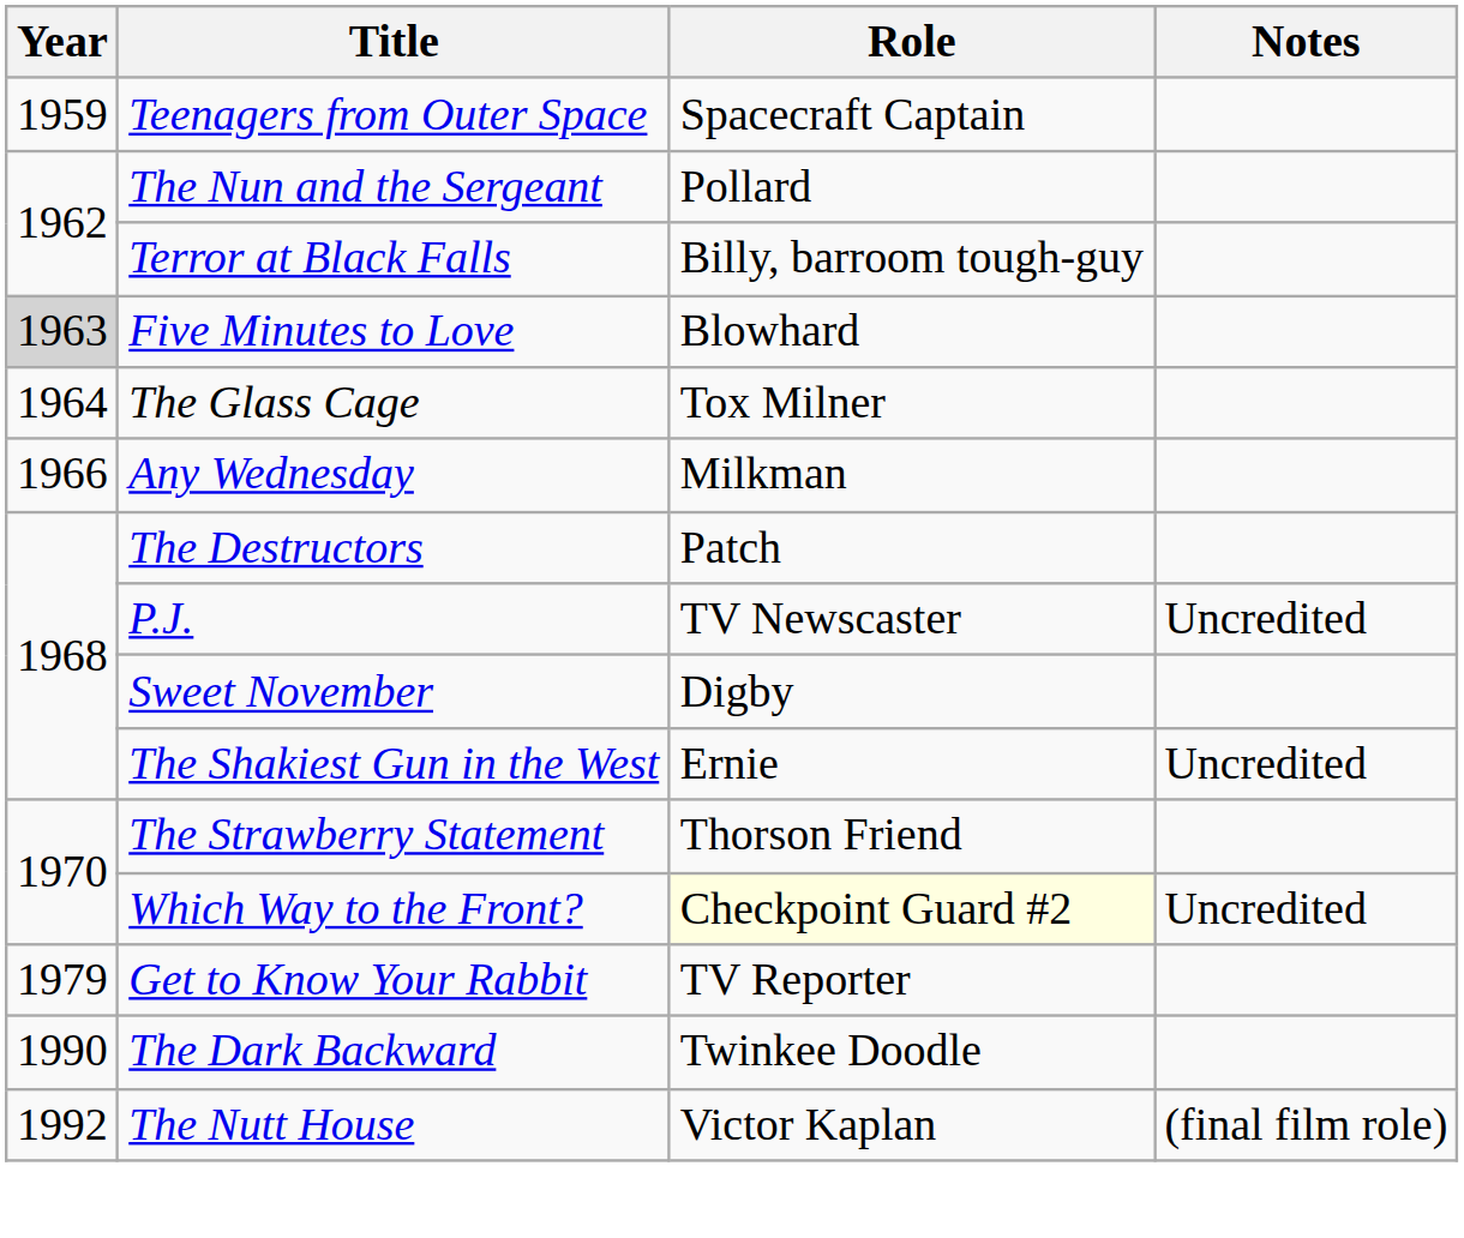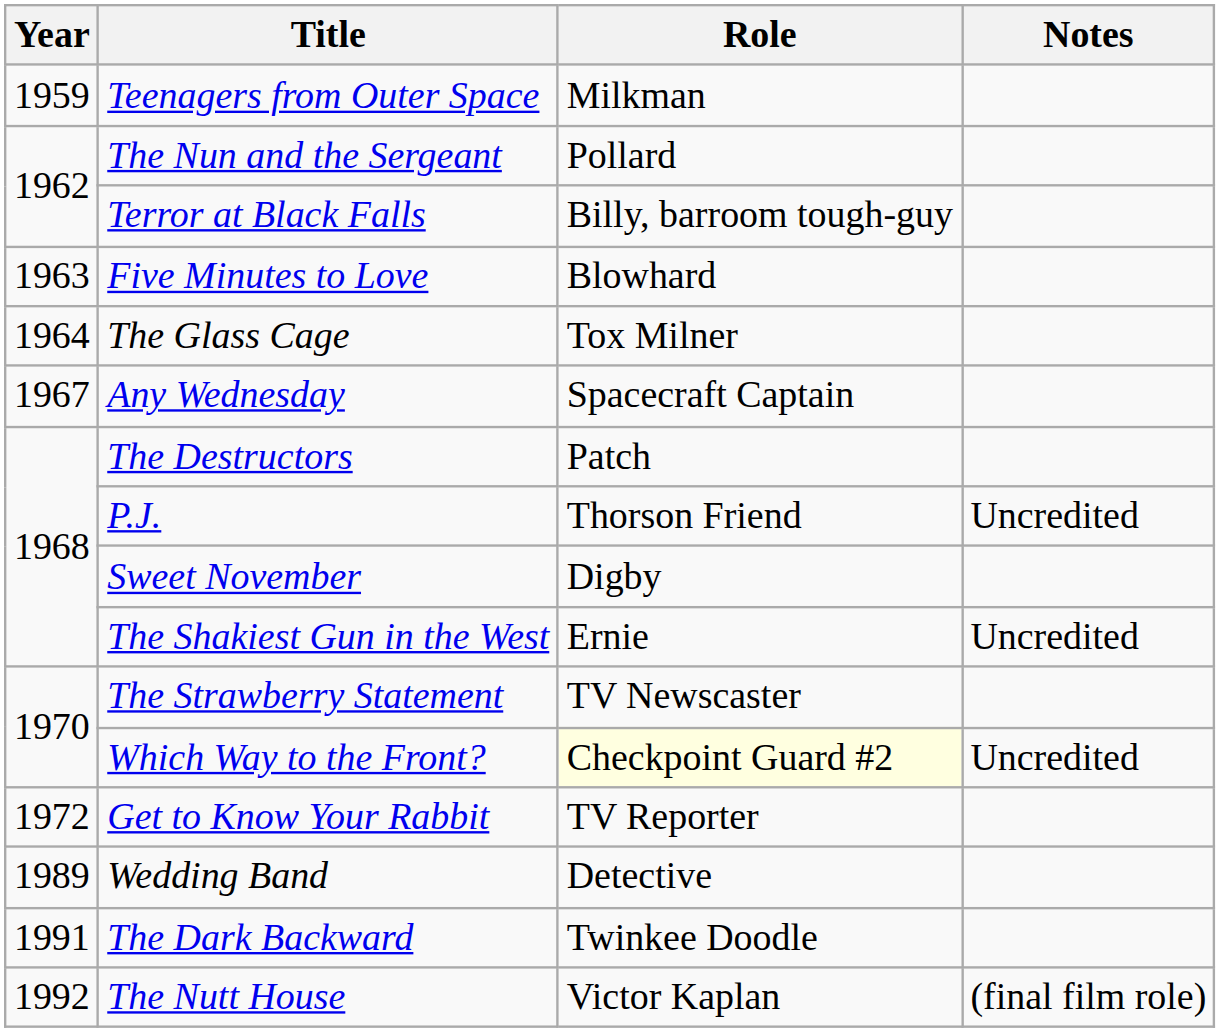Teenagers from Outer Space | Role: Spacecraft Captain -> Milkman
Five Minutes to Love | Year: lightgrey background -> no background
Any Wednesday | Year: 1966 -> 1967
Any Wednesday | Role: Milkman -> Spacecraft Captain
P.J. | Role: TV Newscaster -> Thorson Friend
The Strawberry Statement | Role: Thorson Friend -> TV Newscaster
Get to Know Your Rabbit | Year: 1979 -> 1972
+ row: 1989 | Wedding Band | Detective
The Dark Backward | Year: 1990 -> 1991
